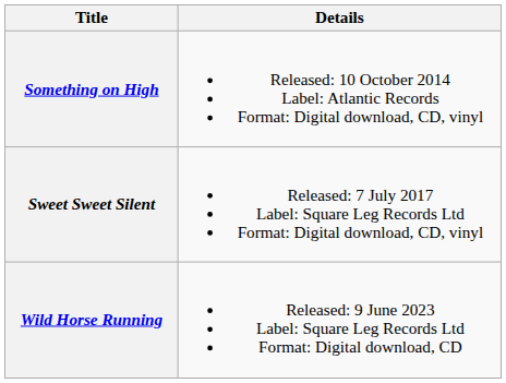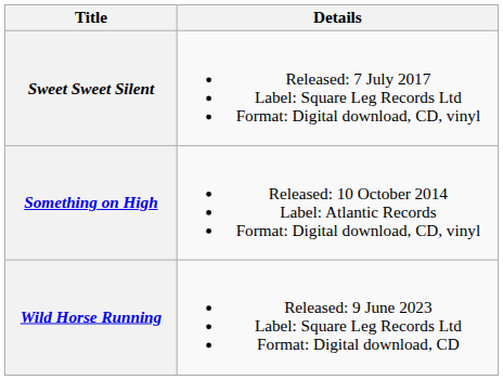rows swapped: Something on High <-> Sweet Sweet Silent
